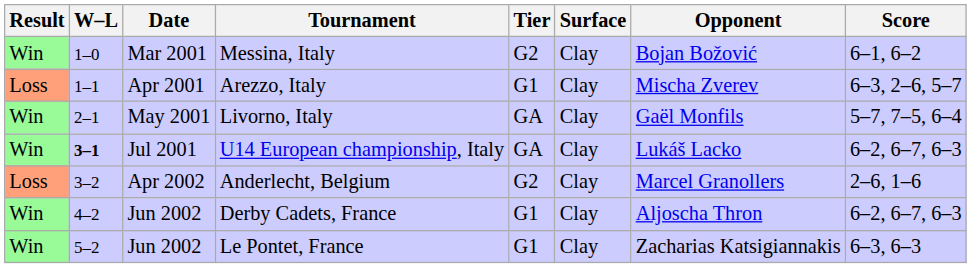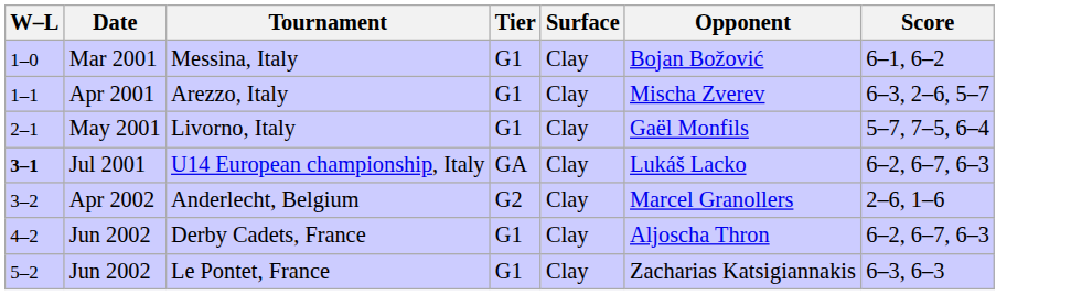- column: Result | Win | Loss | Win | Win | Loss | Win | Win
Messina, Italy | Tier: G2 -> G1
Livorno, Italy | Tier: GA -> G1
